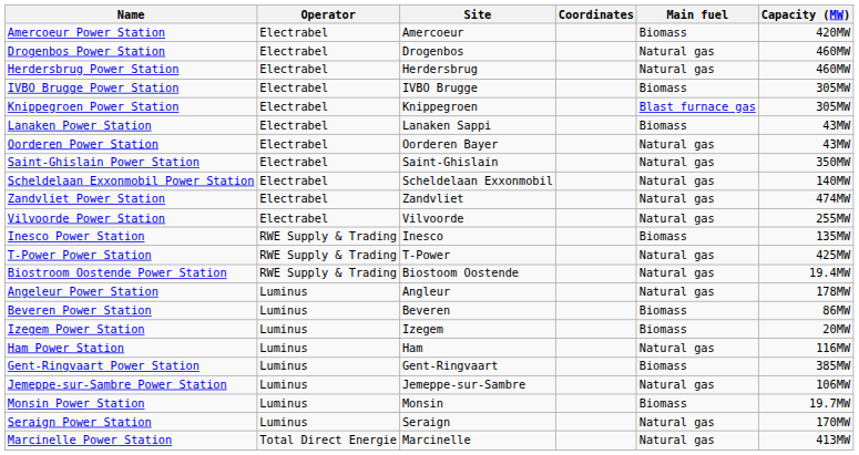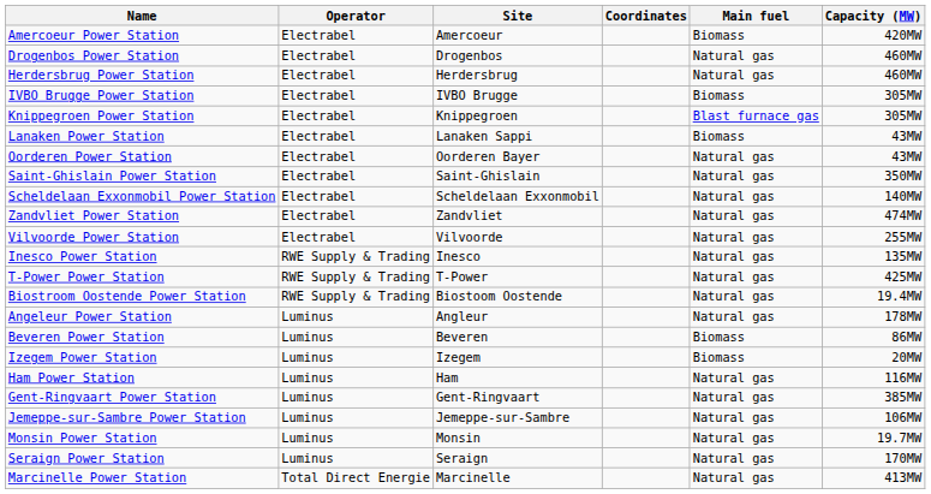Inesco Power Station | Main fuel: Biomass -> Natural gas
Gent-Ringvaart Power Station | Main fuel: Biomass -> Natural gas
Monsin Power Station | Main fuel: Biomass -> Natural gas
